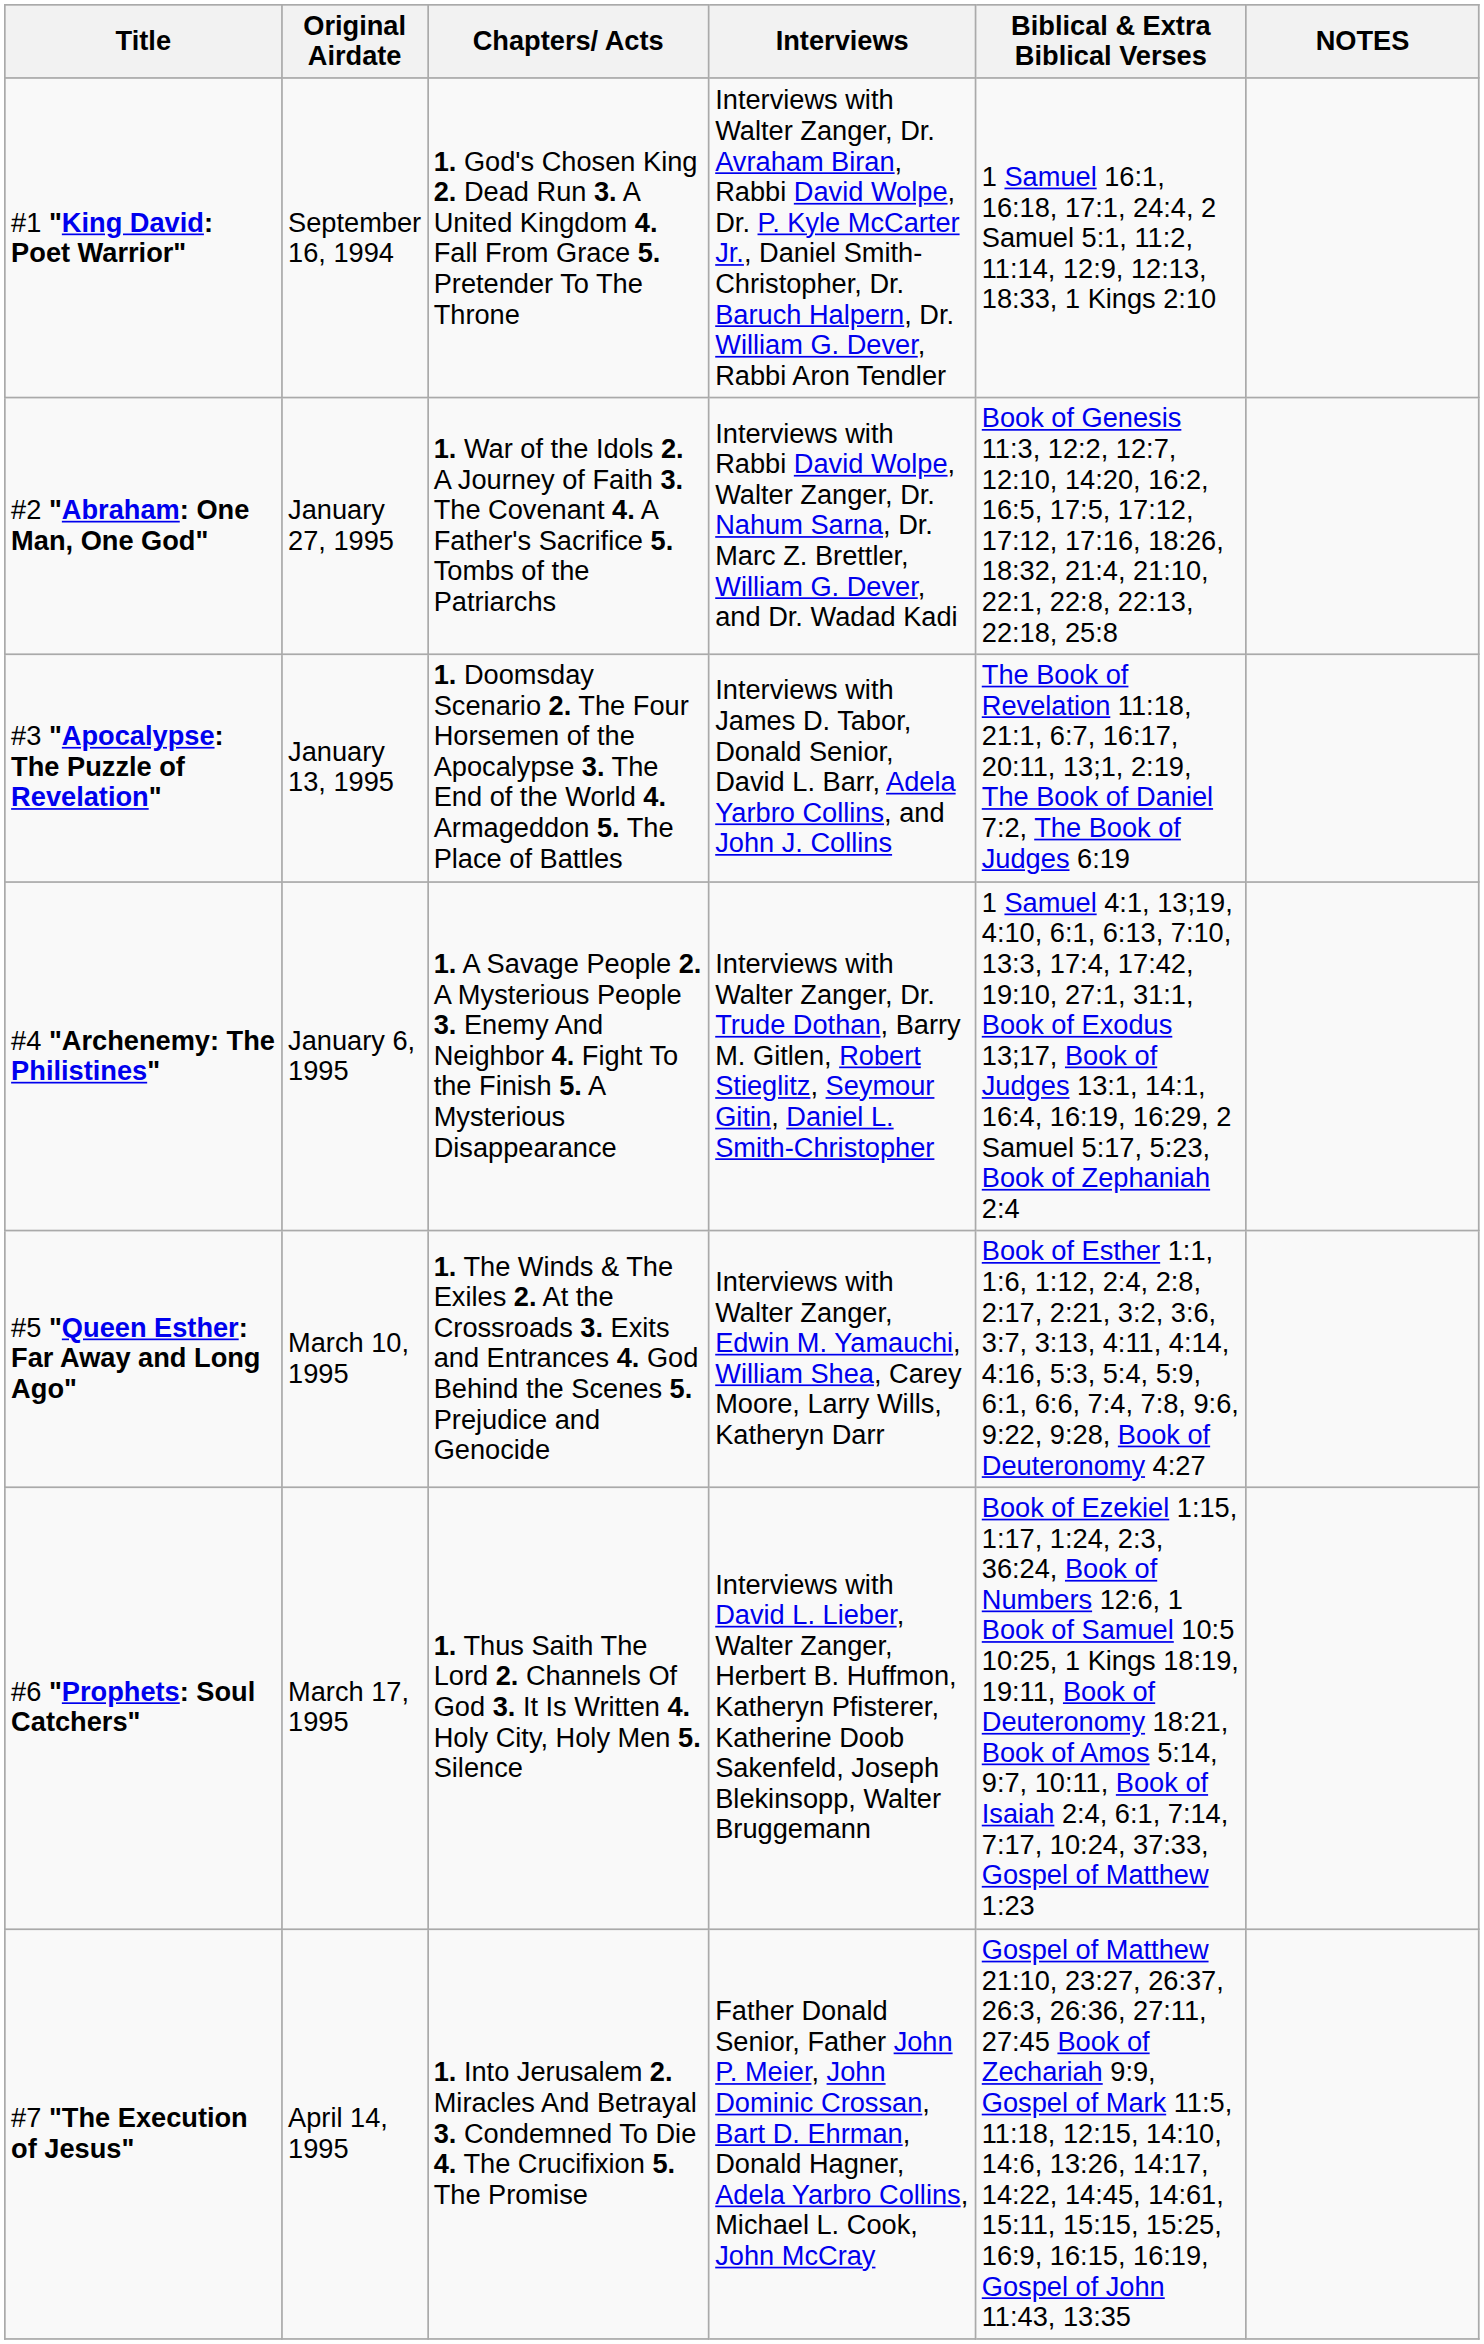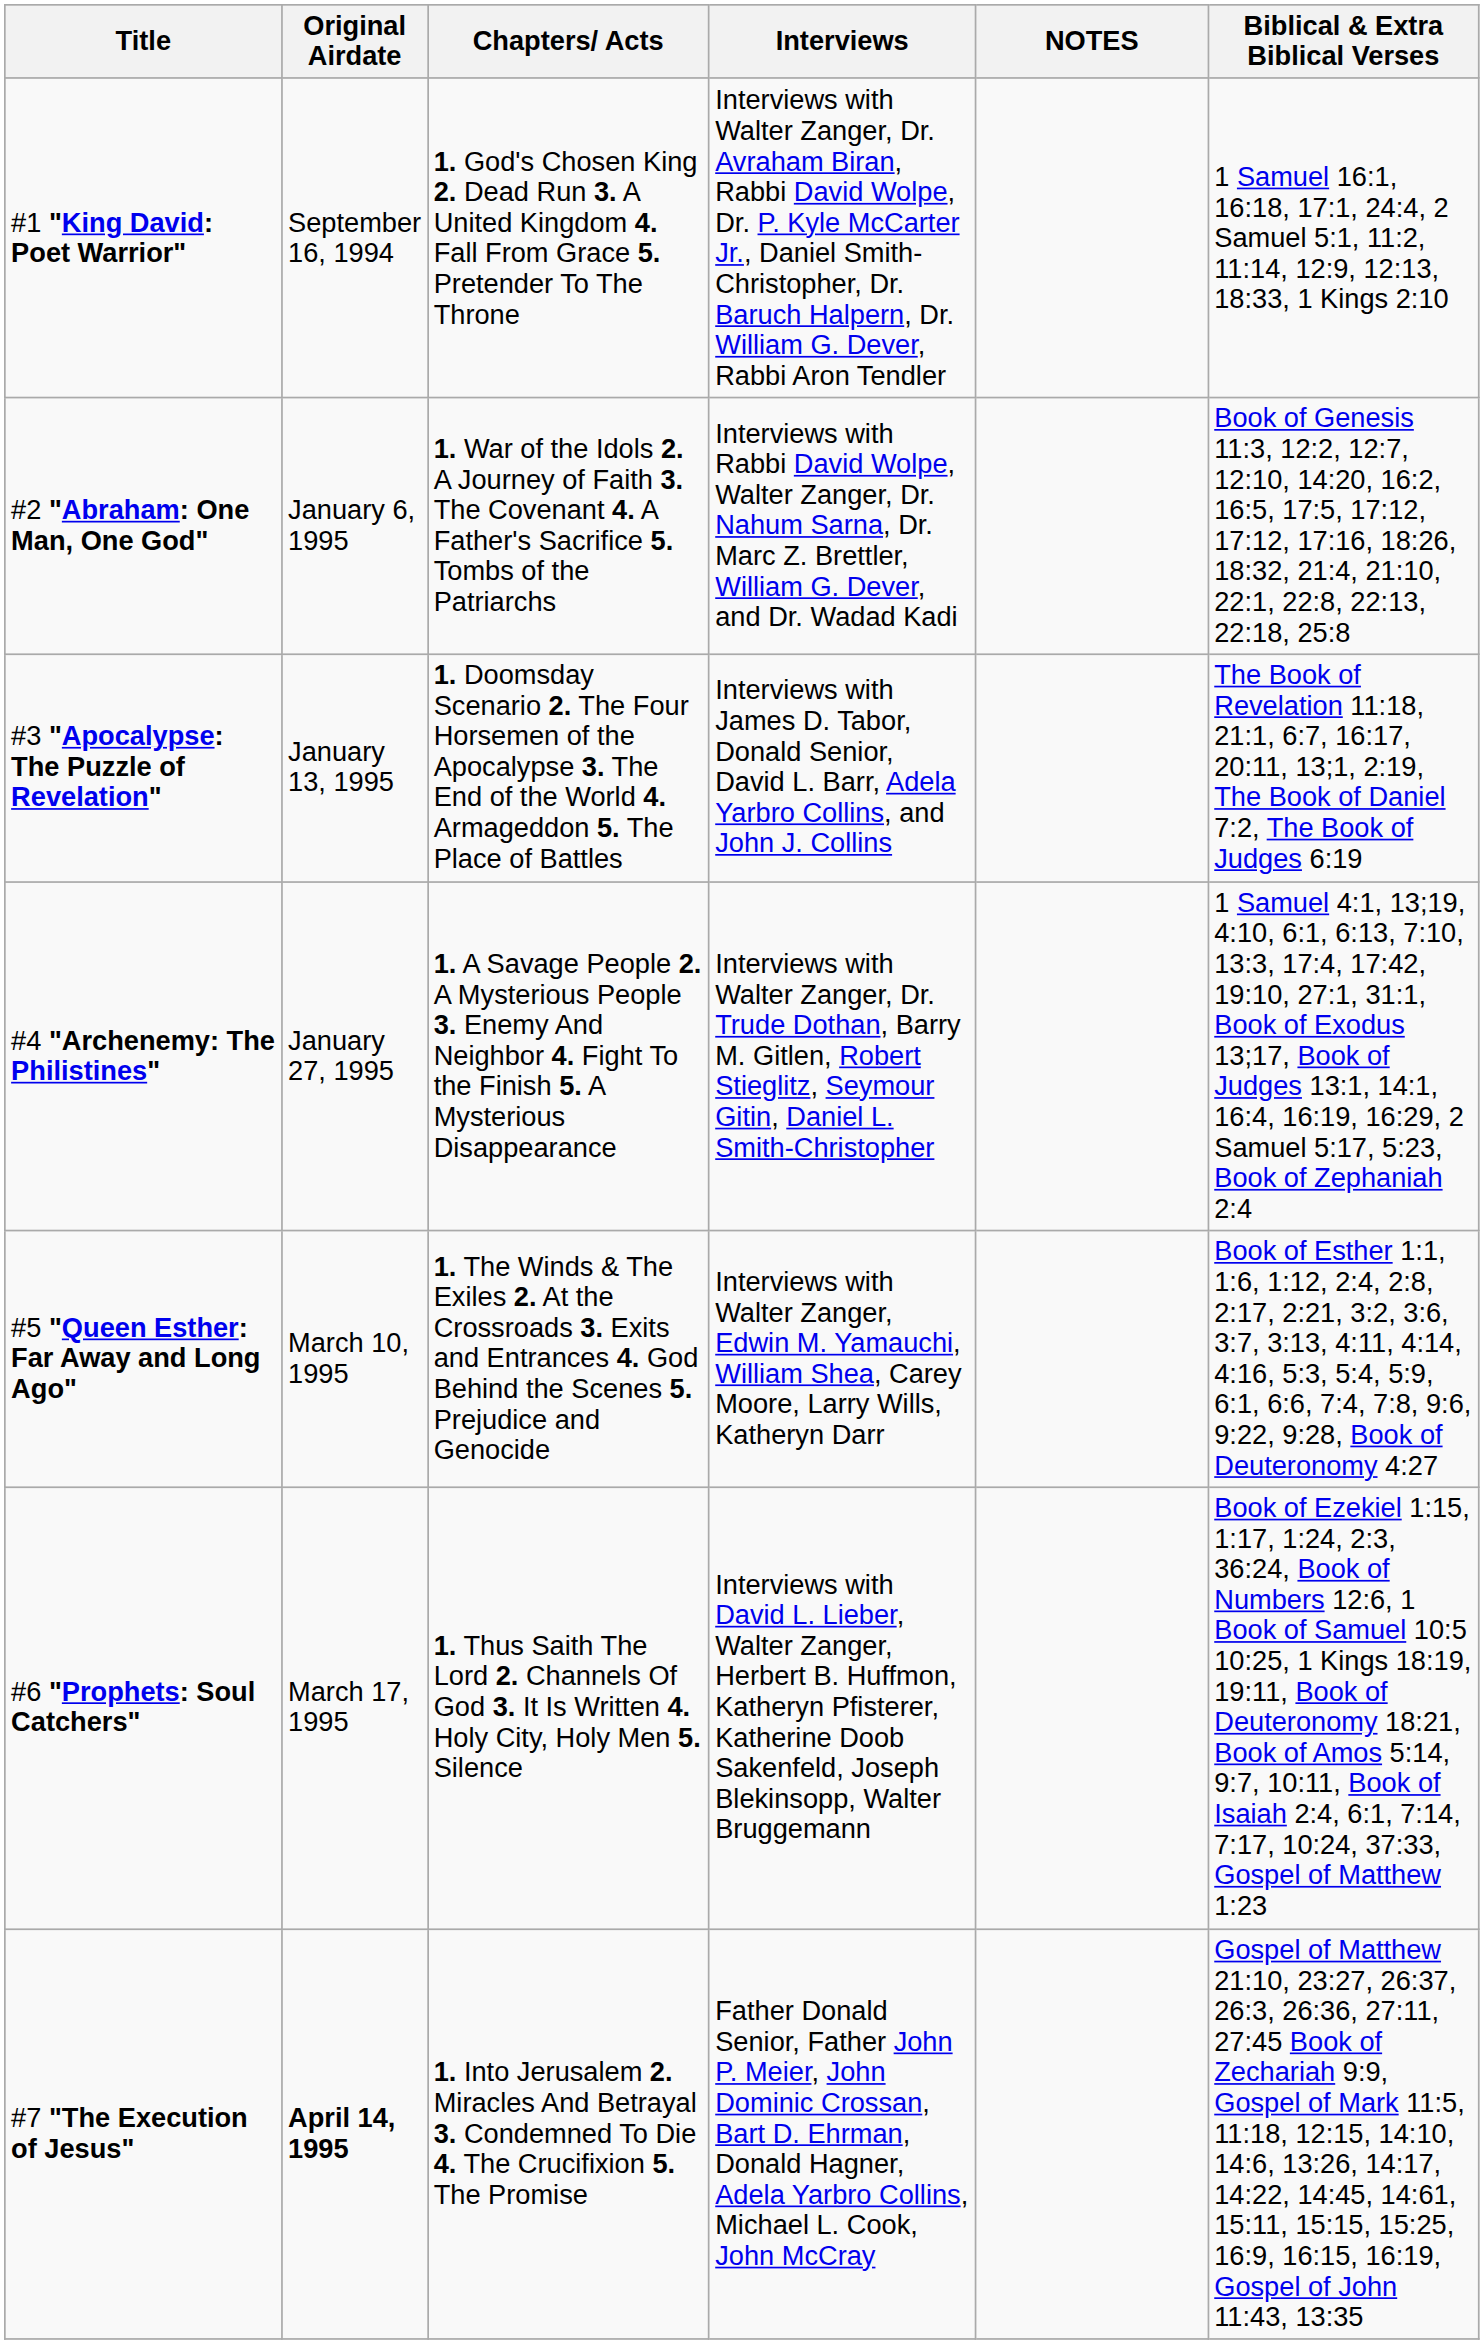columns swapped: Biblical & Extra Biblical Verses <-> NOTES
#2 "Abraham: One Man, One God" | Original Airdate: January 27, 1995 -> January 6, 1995
#4 "Archenemy: The Philistines" | Original Airdate: January 6, 1995 -> January 27, 1995
#7 "The Execution of Jesus" | Original Airdate: normal -> bold
